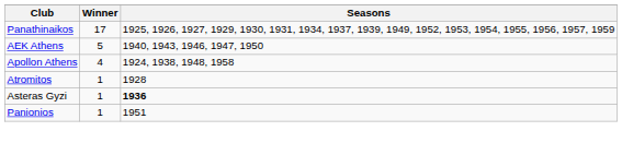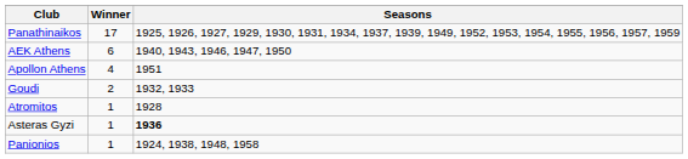AEK Athens | Winner: 5 -> 6
Apollon Athens | Seasons: 1924, 1938, 1948, 1958 -> 1951
+ row: Goudi | 2 | 1932, 1933
Panionios | Seasons: 1951 -> 1924, 1938, 1948, 1958
